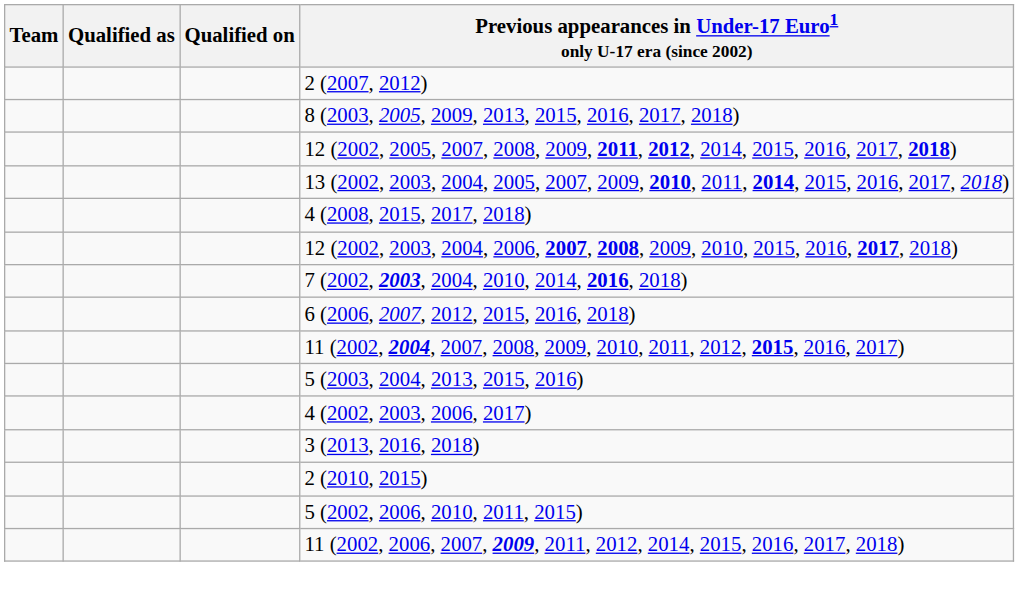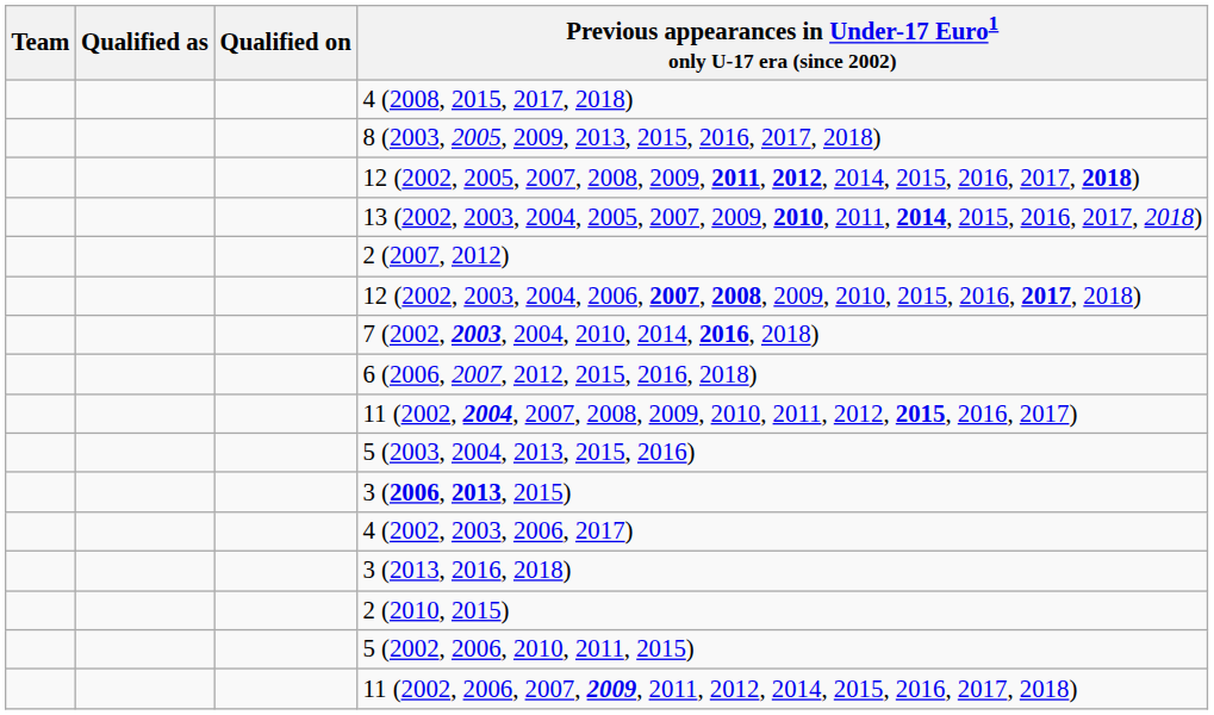rows swapped: 4 (2008, 2015, 2017, 2018) <-> 2 (2007, 2012)
+ row: 3 (2006, 2013, 2015)
